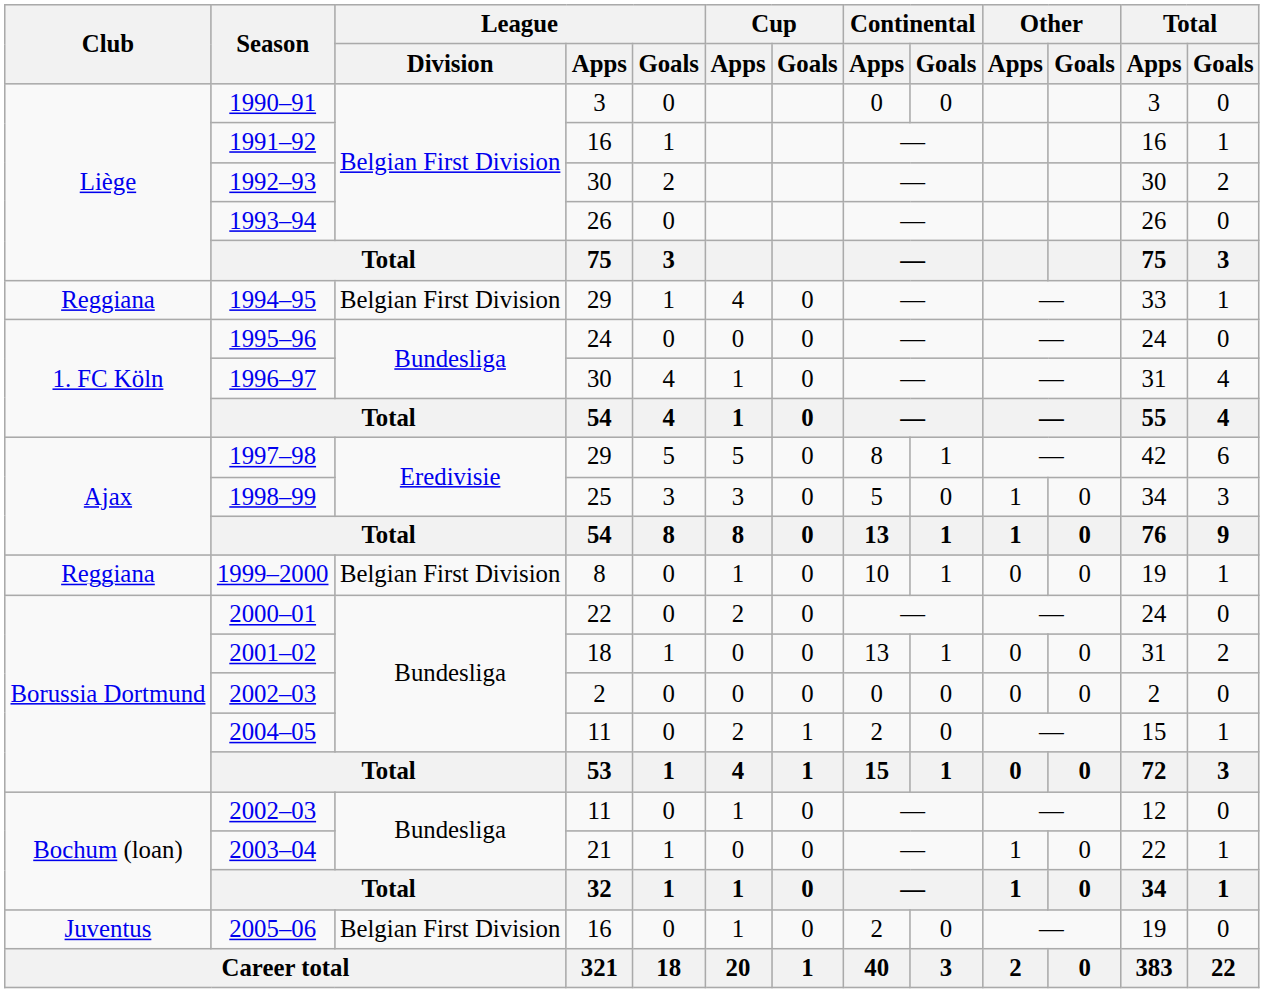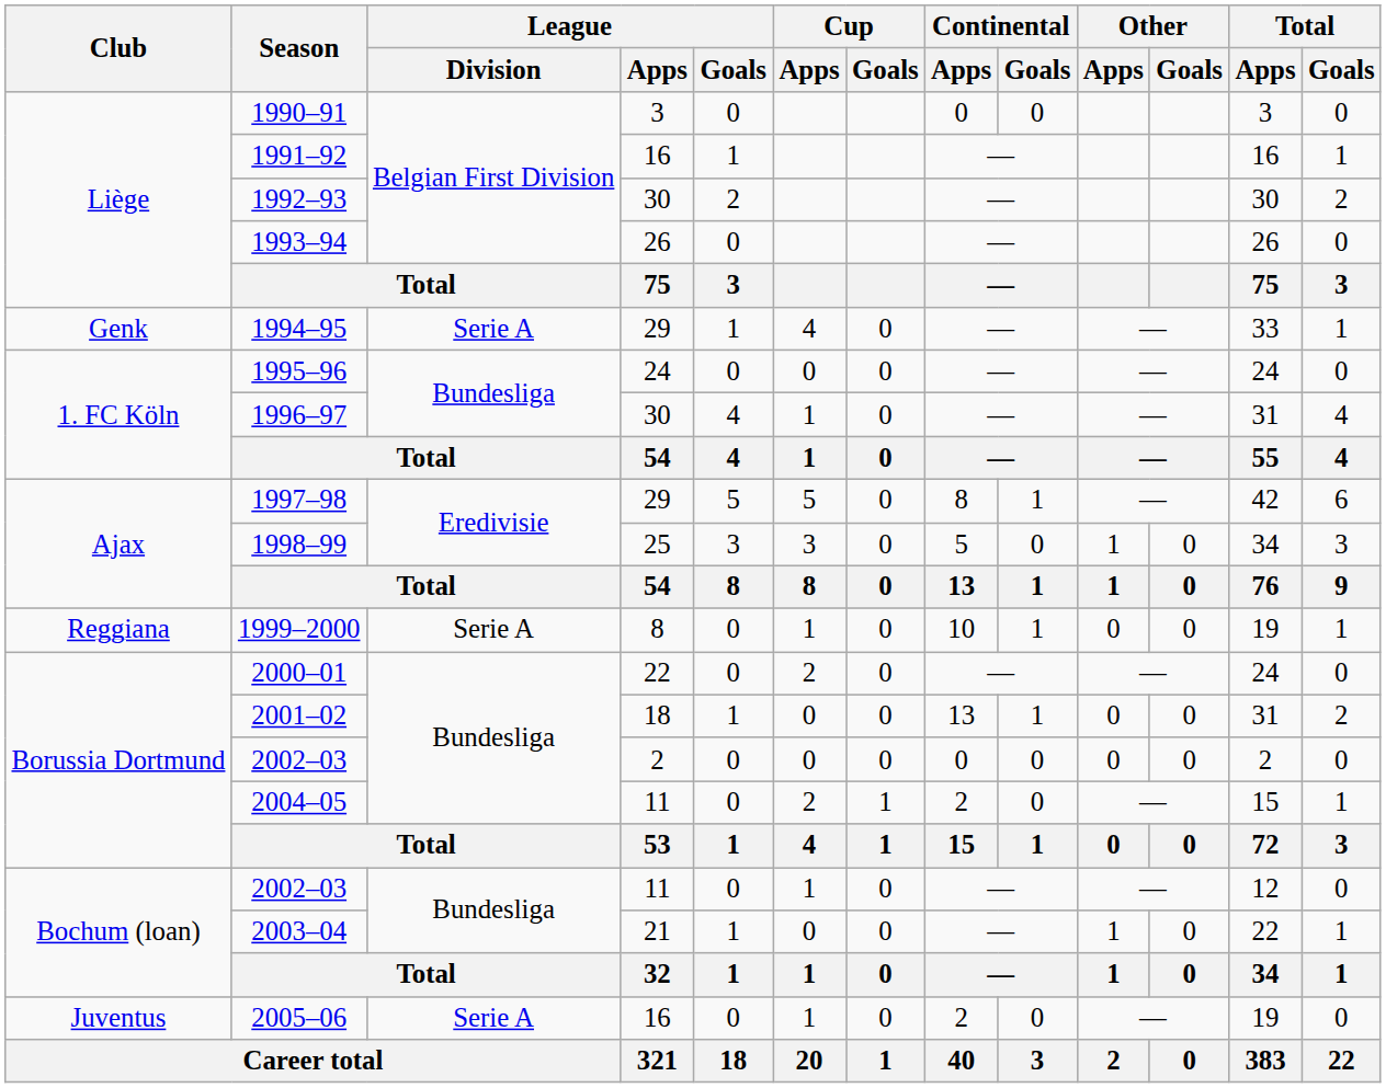1994–95 | Club: Reggiana -> Genk
1994–95 | League / Division: Belgian First Division -> Serie A
1999–2000 | League / Division: Belgian First Division -> Serie A
2005–06 | League / Division: Belgian First Division -> Serie A
